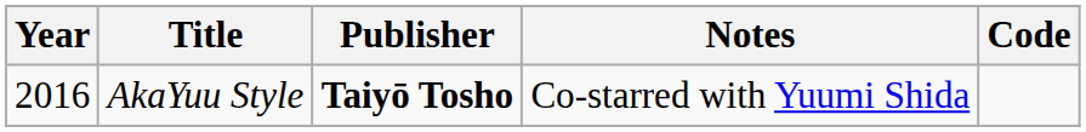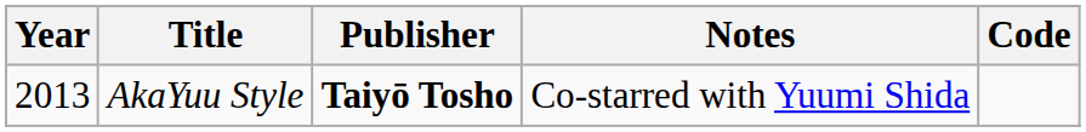AkaYuu Style | Year: 2016 -> 2013
